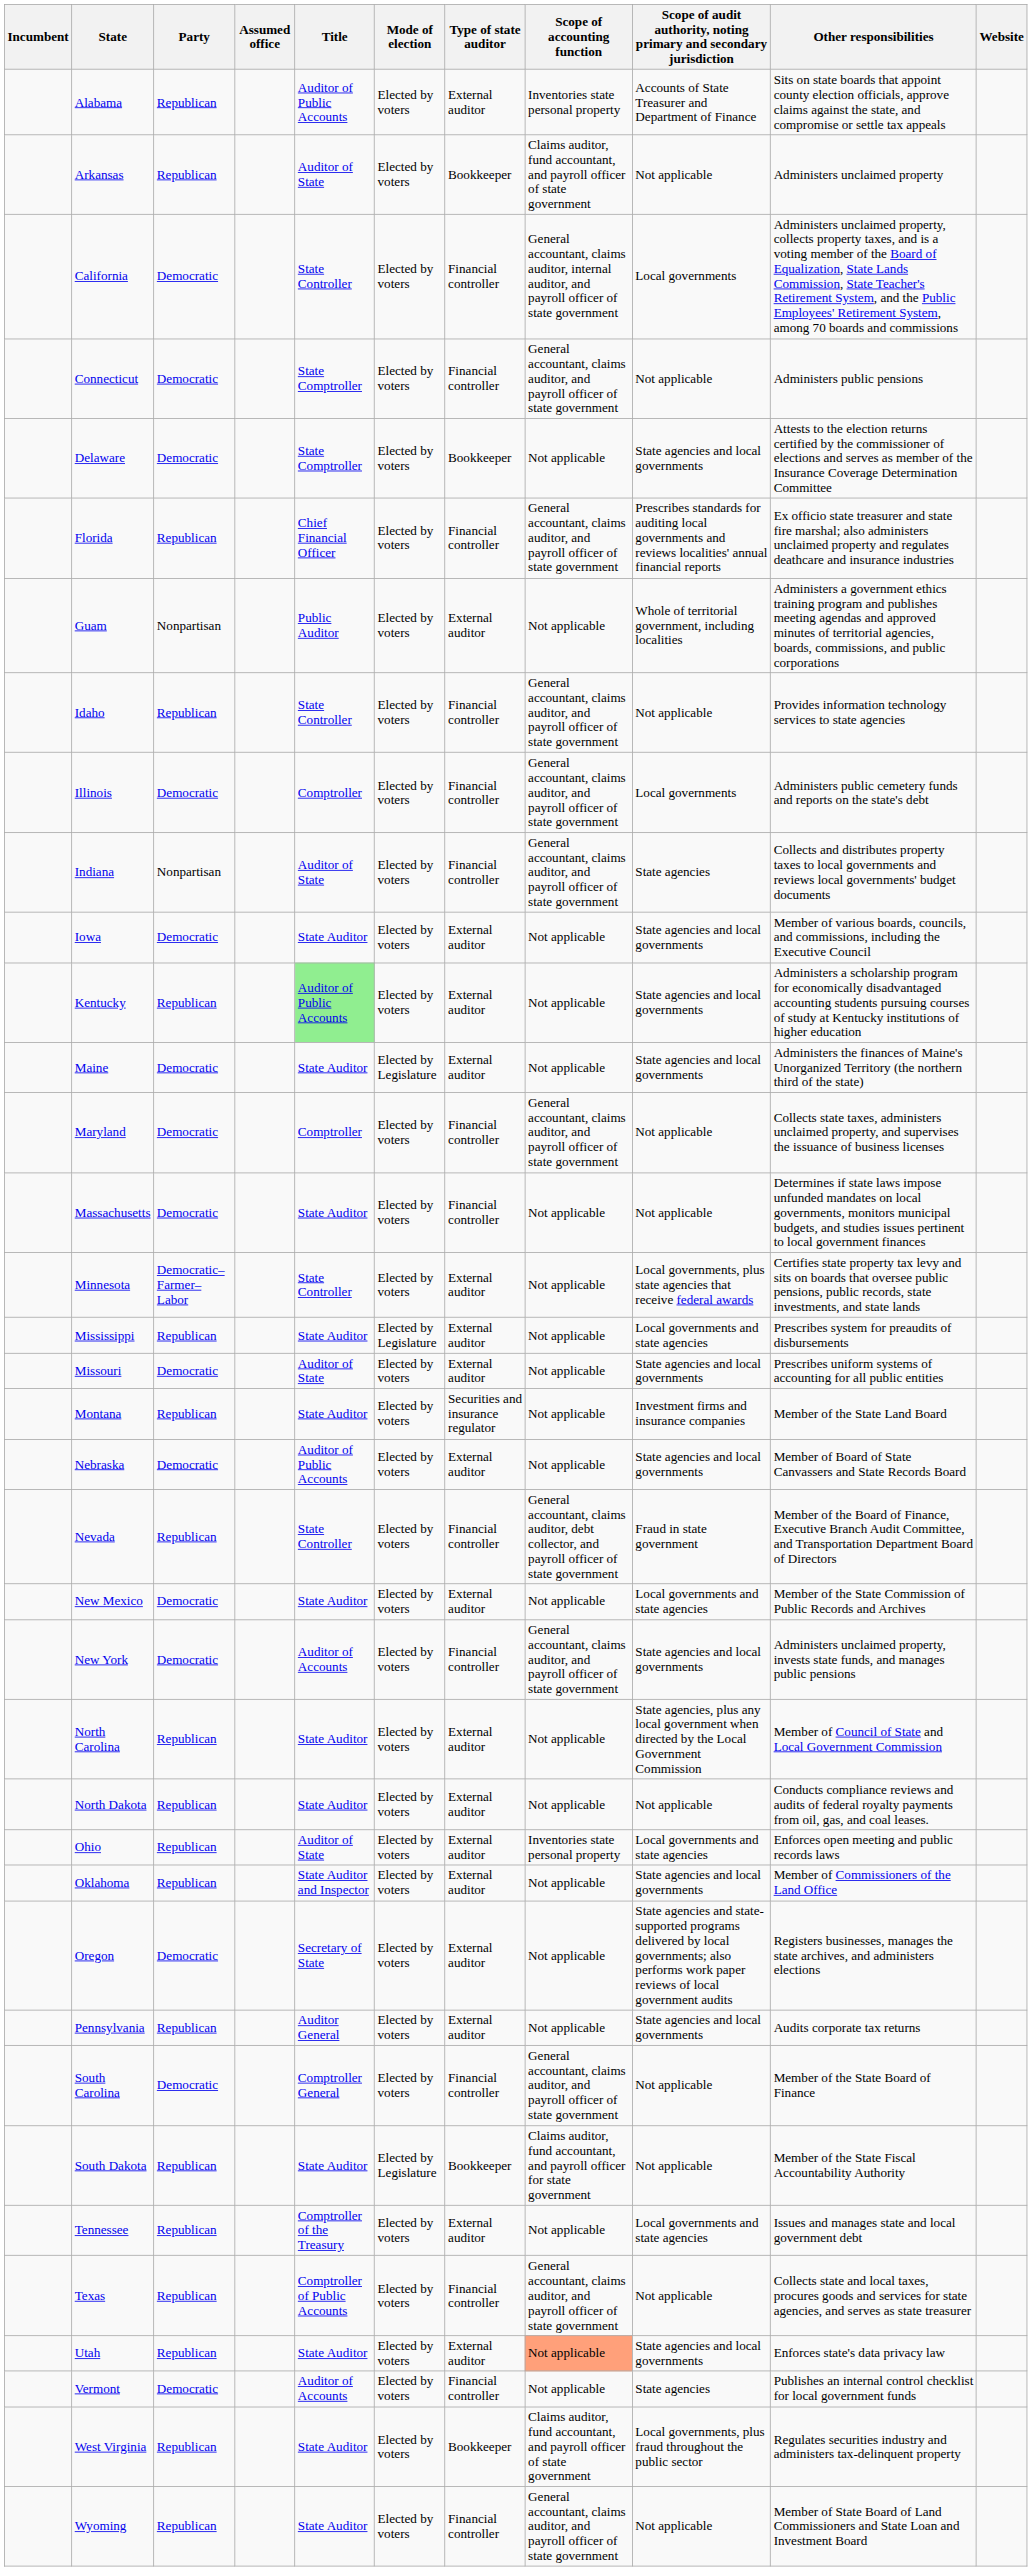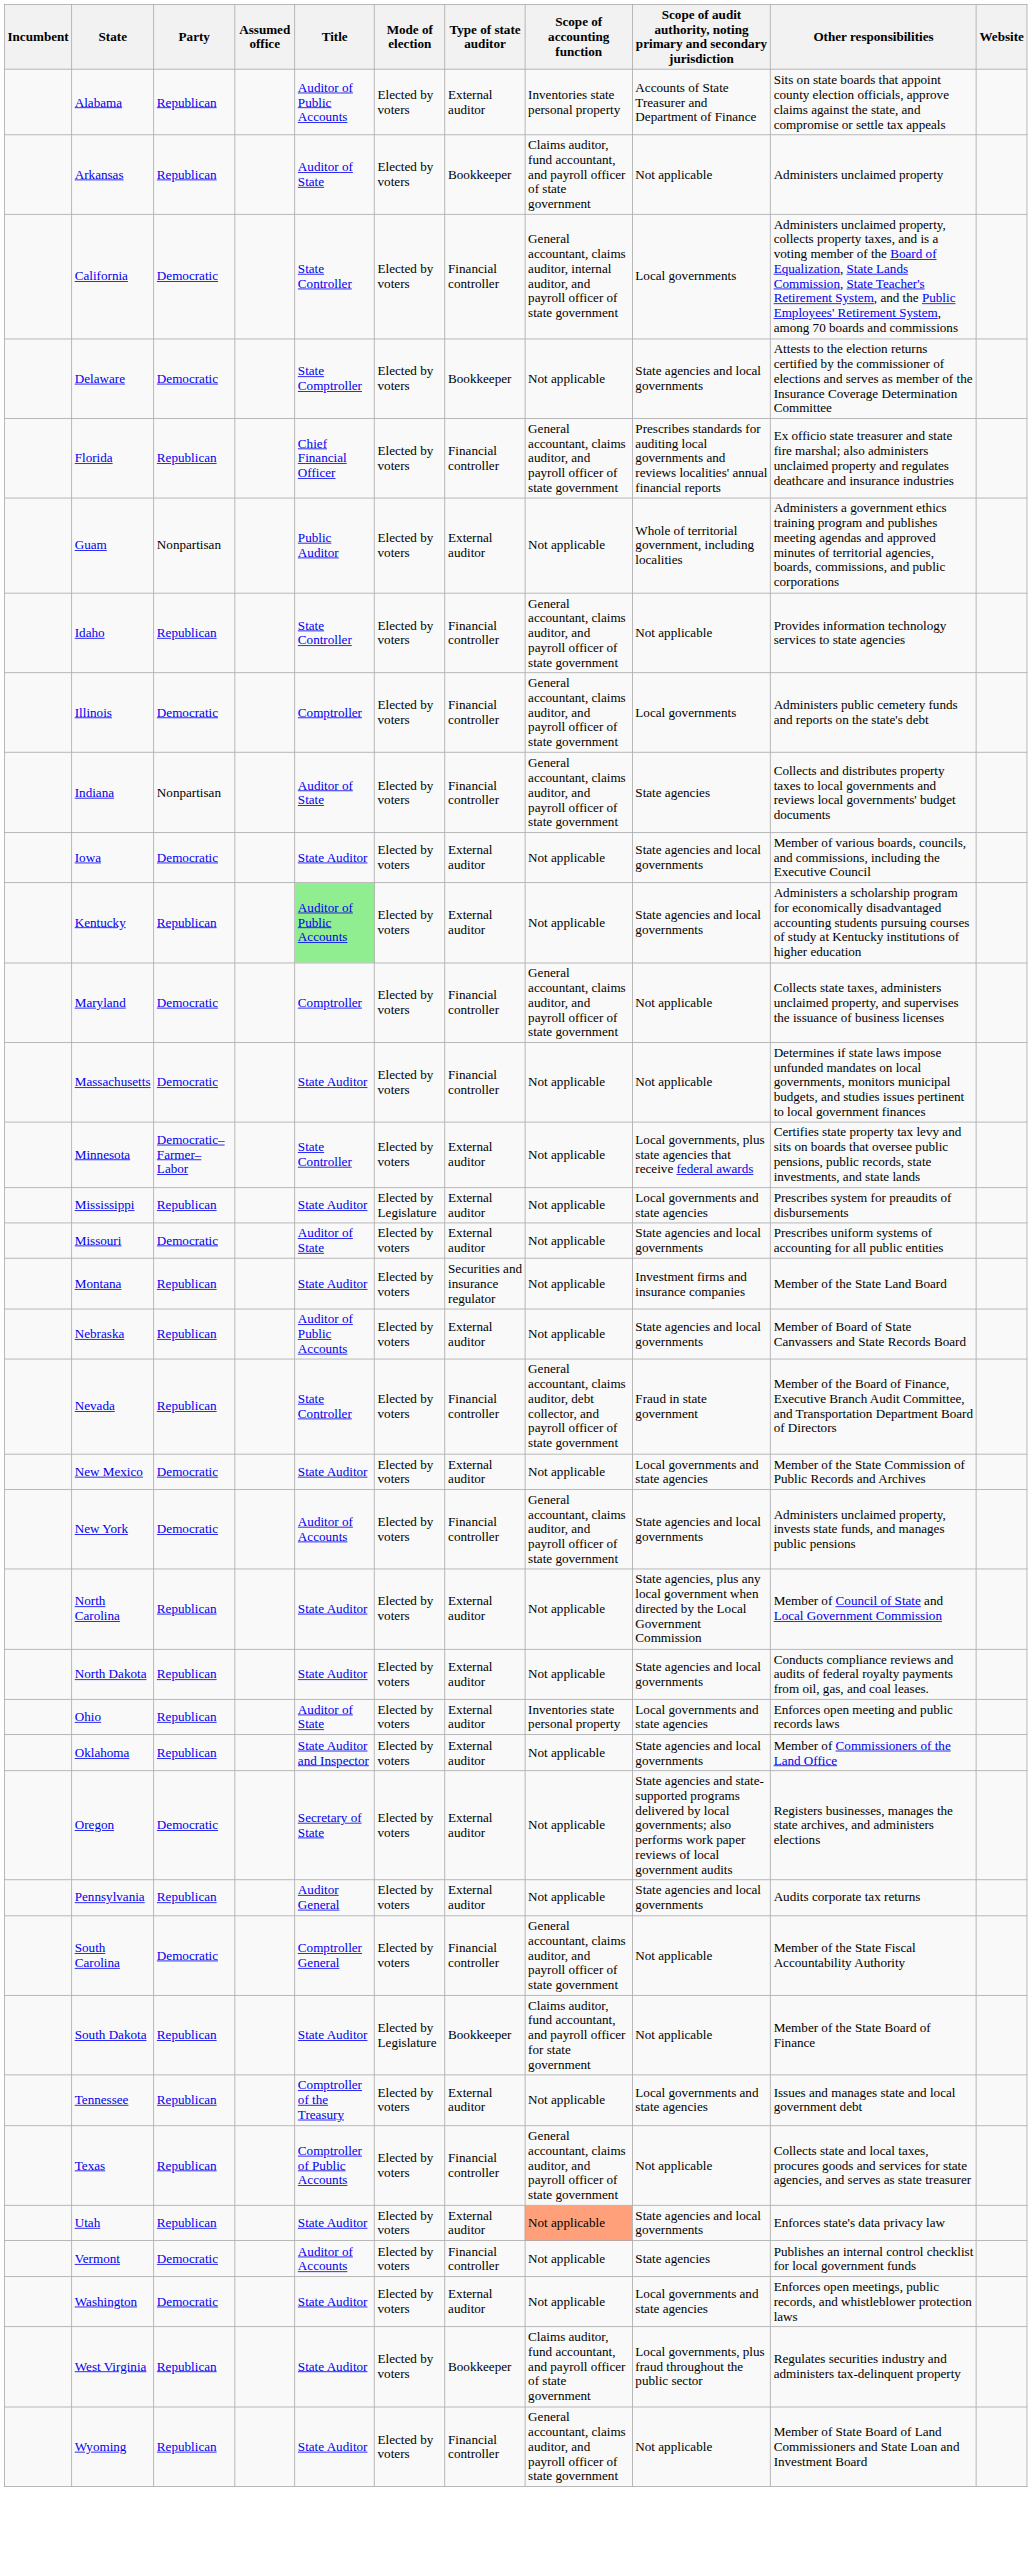- row: Connecticut | Democratic | State Comptroller | Elected by voters | Financial controller | General accountant, claims auditor, and payroll officer of state government | Not applicable | Administers public pensions
- row: Maine | Democratic | State Auditor | Elected by Legislature | External auditor | Not applicable | State agencies and local governments | Administers the finances of Maine's Unorganized Territory (the northern third of the state)
Nebraska | Party: Democratic -> Republican
North Dakota | column 9: Not applicable -> State agencies and local governments
South Carolina | Other responsibilities: Member of the State Board of Finance -> Member of the State Fiscal Accountability Authority
South Dakota | Other responsibilities: Member of the State Fiscal Accountability Authority -> Member of the State Board of Finance
+ row: Washington | Democratic | State Auditor | Elected by voters | External auditor | Not applicable | Local governments and state agencies | Enforces open meetings, public records, and whistleblower protection laws
